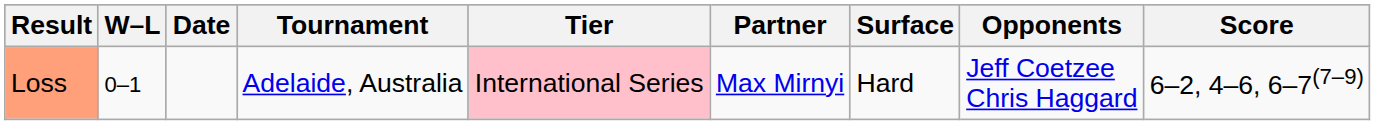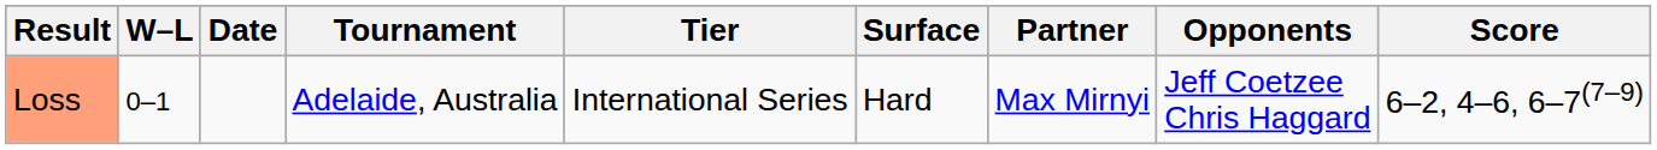columns swapped: Surface <-> Partner
Loss | Tier: pink background -> no background
